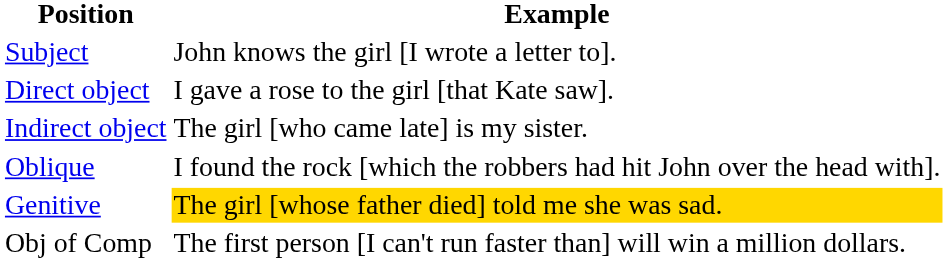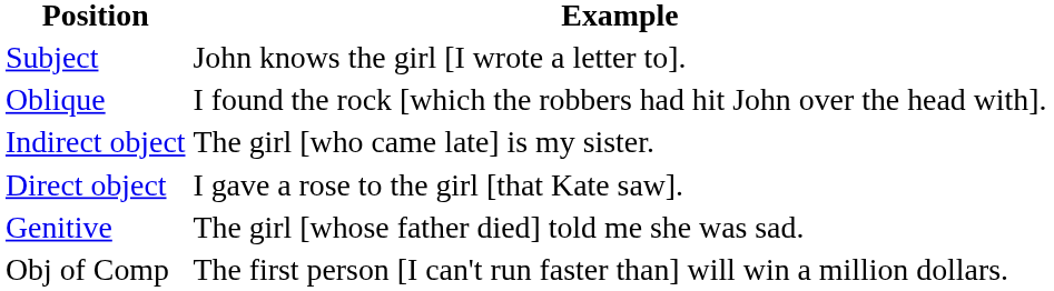rows swapped: Direct object <-> Oblique
Genitive | Example: gold background -> no background
